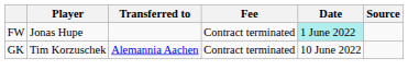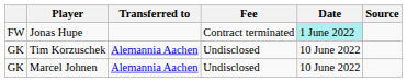Tim Korzuschek | Fee: Contract terminated -> Undisclosed
+ row: GK | Marcel Johnen | Alemannia Aachen | Undisclosed | 10 June 2022
